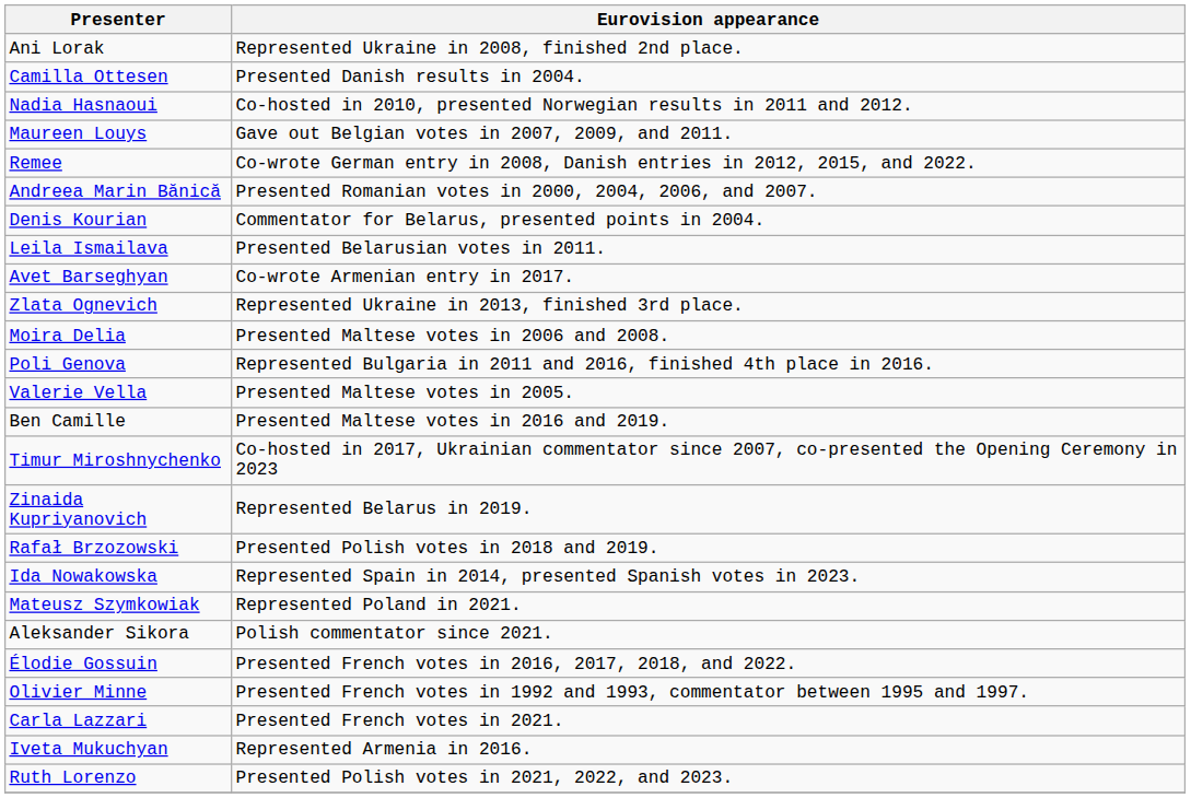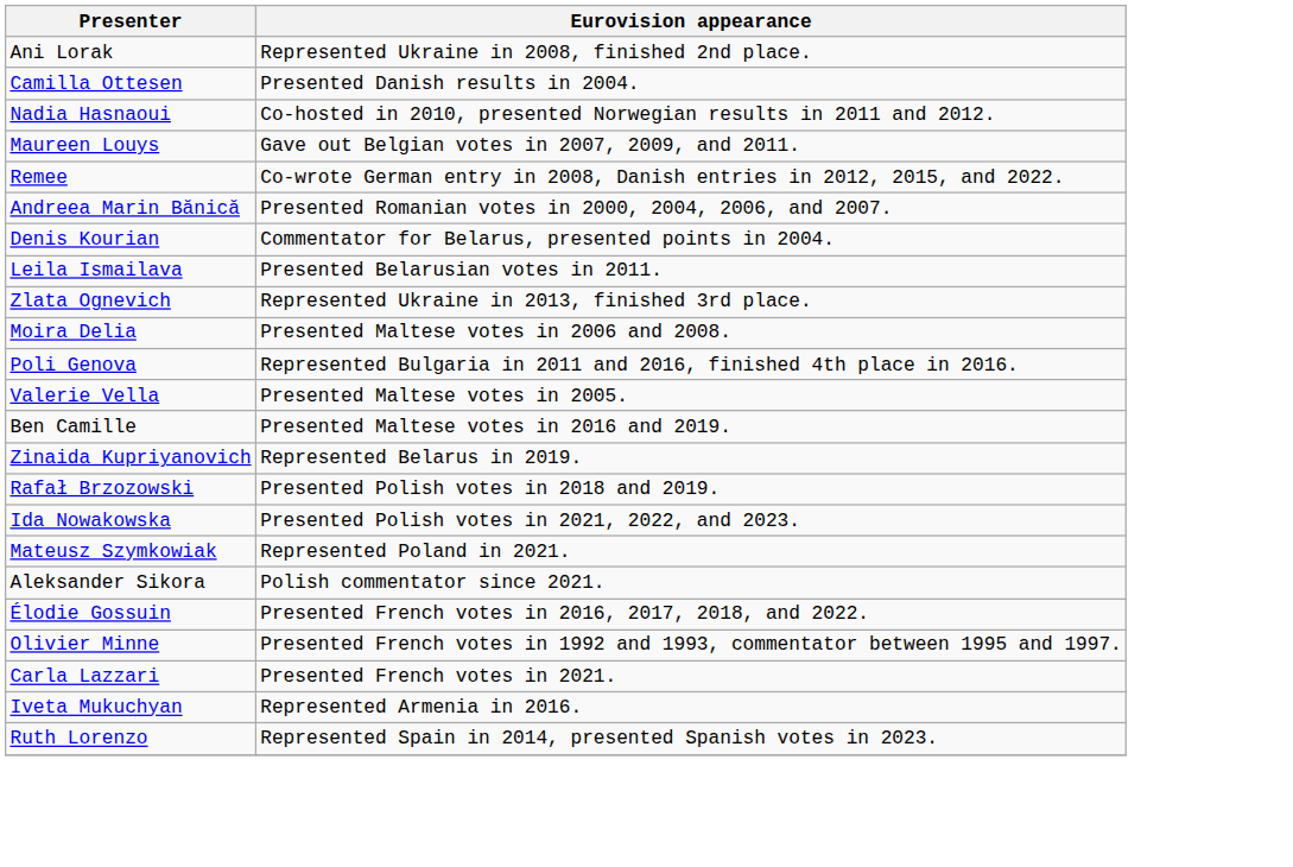- row: Avet Barseghyan | Co-wrote Armenian entry in 2017.
- row: Timur Miroshnychenko | Co-hosted in 2017, Ukrainian commentator since 2007, co-presented the Opening Ceremony in 2023
Ida Nowakowska | Eurovision appearance: Represented Spain in 2014, presented Spanish votes in 2023. -> Presented Polish votes in 2021, 2022, and 2023.
Ruth Lorenzo | Eurovision appearance: Presented Polish votes in 2021, 2022, and 2023. -> Represented Spain in 2014, presented Spanish votes in 2023.
